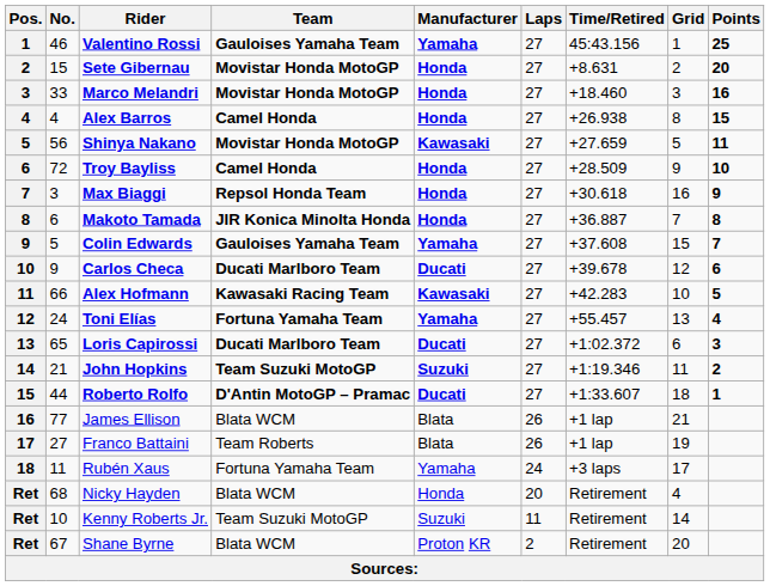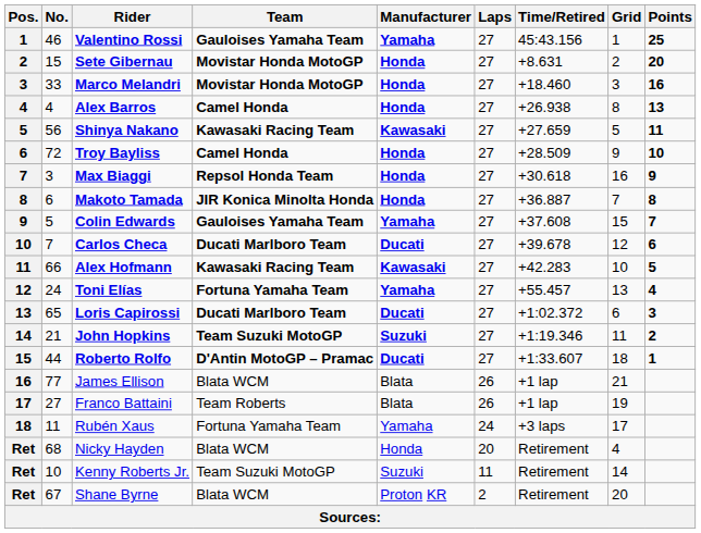Alex Barros | Points: 15 -> 13
Shinya Nakano | Team: Movistar Honda MotoGP -> Kawasaki Racing Team
Carlos Checa | No.: 9 -> 7
